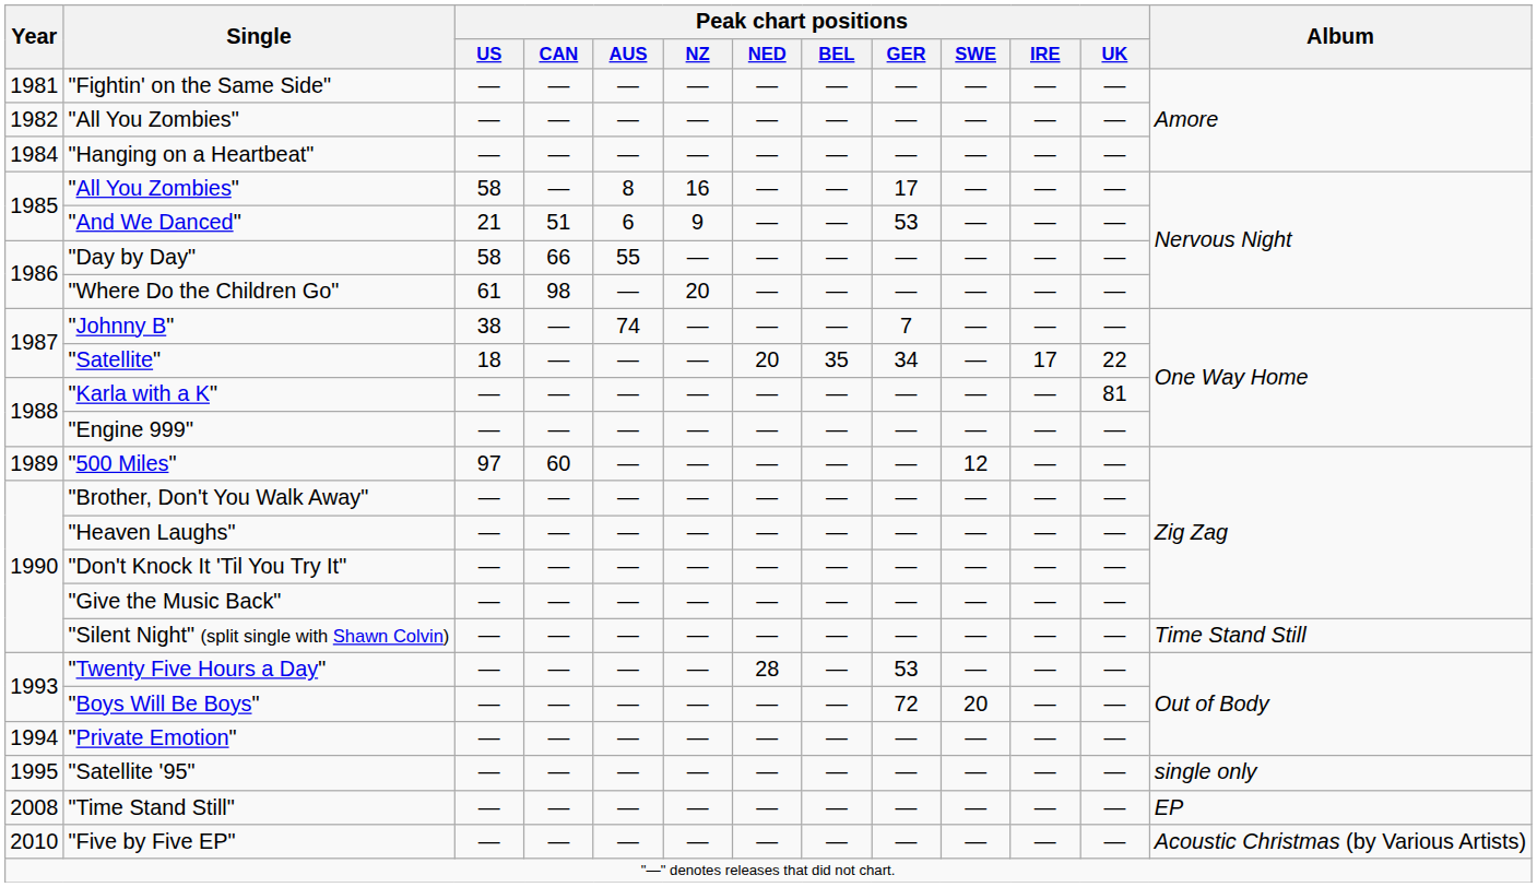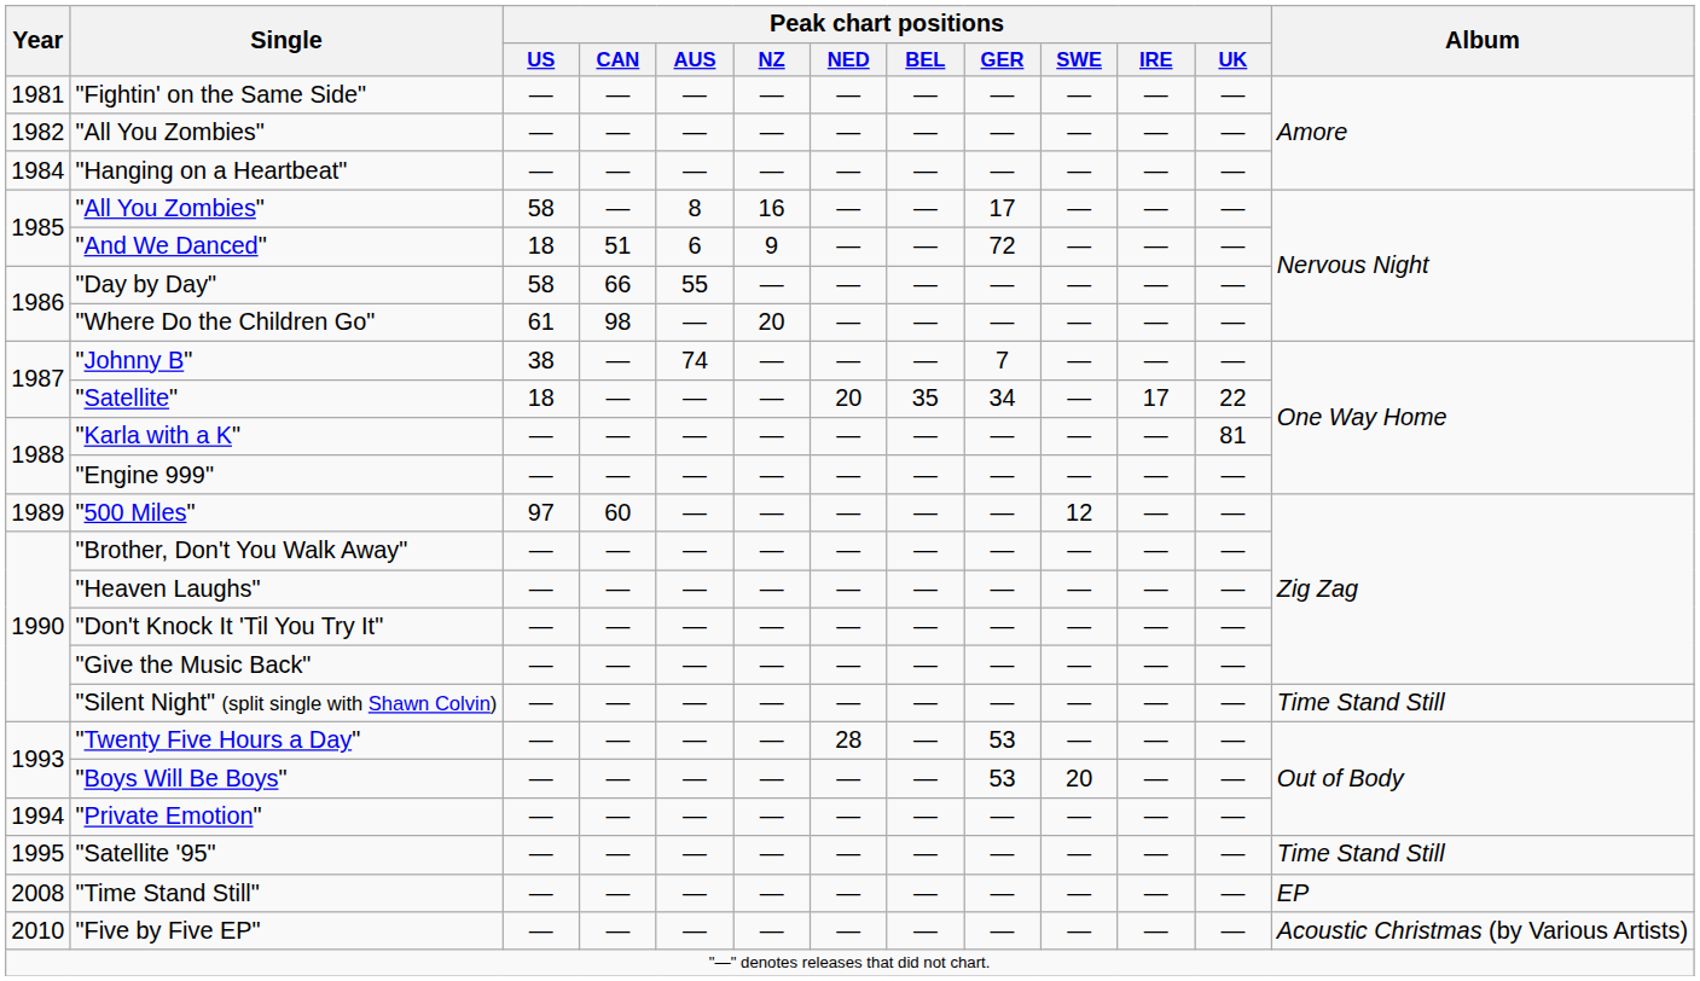"And We Danced" | Peak chart positions / US: 21 -> 18
"And We Danced" | Peak chart positions / GER: 53 -> 72
"Boys Will Be Boys" | Peak chart positions / GER: 72 -> 53
"Satellite '95" | Album: single only -> Time Stand Still
